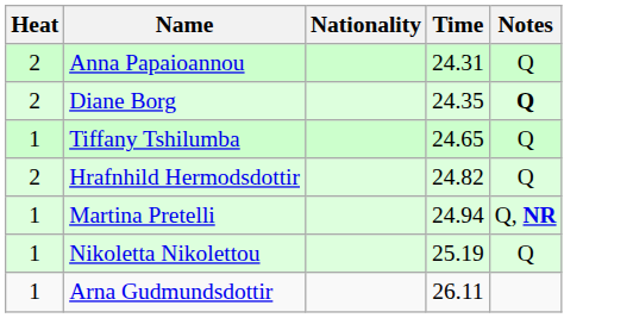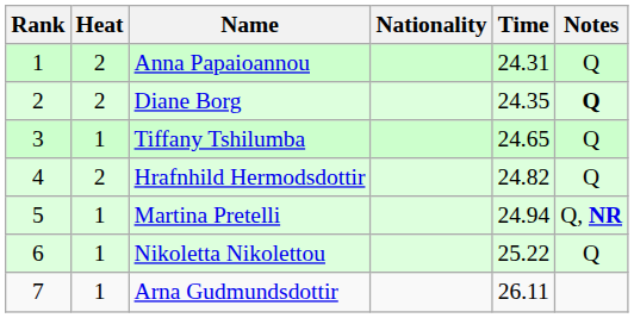+ column: Rank | 1 | 2 | 3 | 4 | 5 | 6 | 7
Nikoletta Nikolettou | Time: 25.19 -> 25.22
